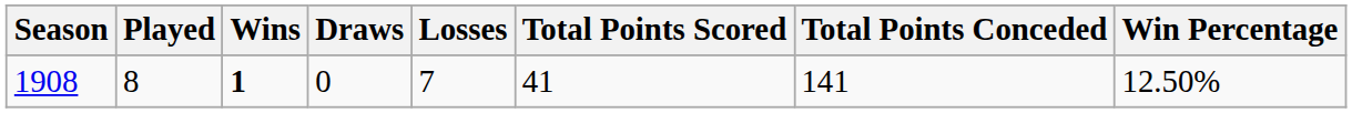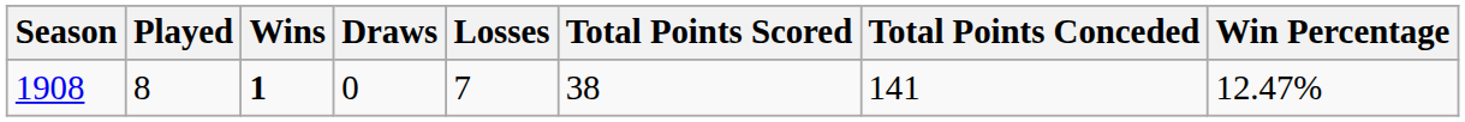1908 | Total Points Scored: 41 -> 38
1908 | Win Percentage: 12.50% -> 12.47%
